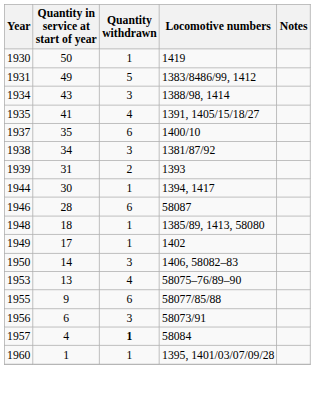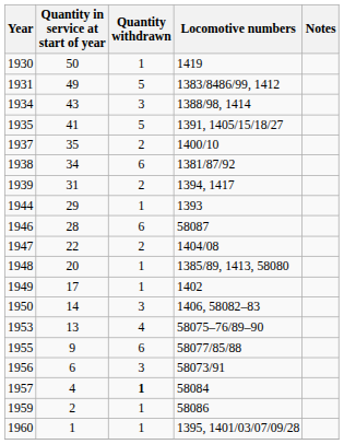1935 | Quantity withdrawn: 4 -> 5
1937 | Quantity withdrawn: 6 -> 2
1938 | Quantity withdrawn: 3 -> 6
1939 | Locomotive numbers: 1393 -> 1394, 1417
1944 | Quantity in service at start of year: 30 -> 29
1944 | Locomotive numbers: 1394, 1417 -> 1393
+ row: 1947 | 22 | 2 | 1404/08
1948 | Quantity in service at start of year: 18 -> 20
+ row: 1959 | 2 | 1 | 58086
